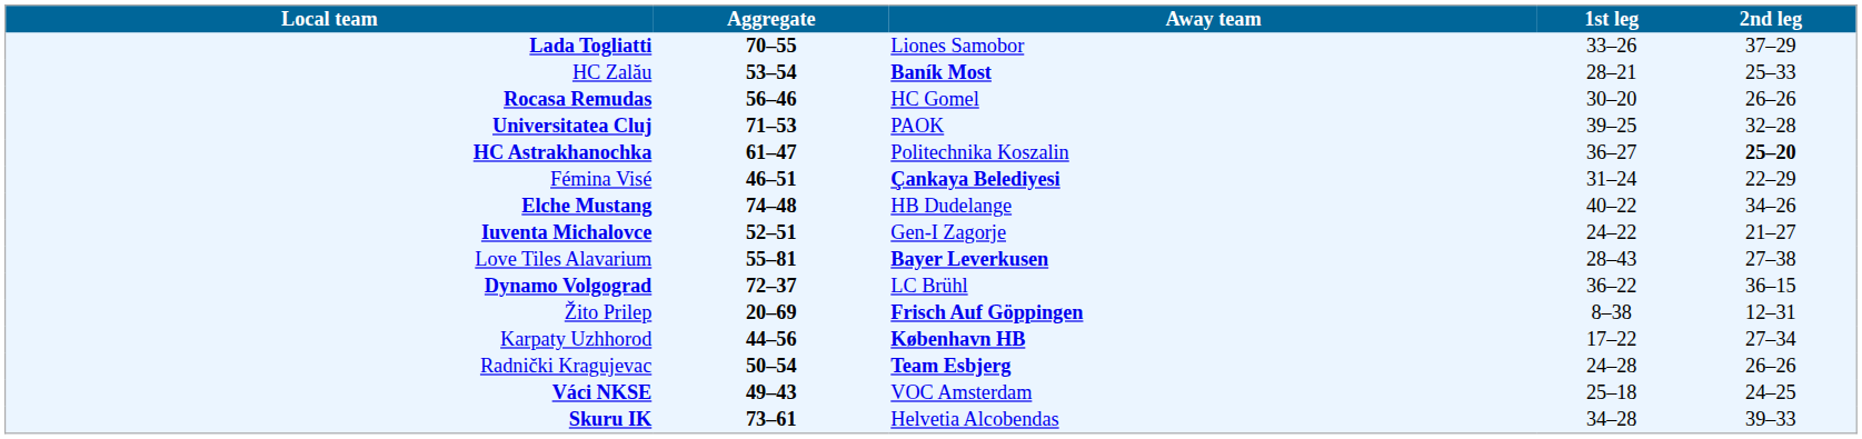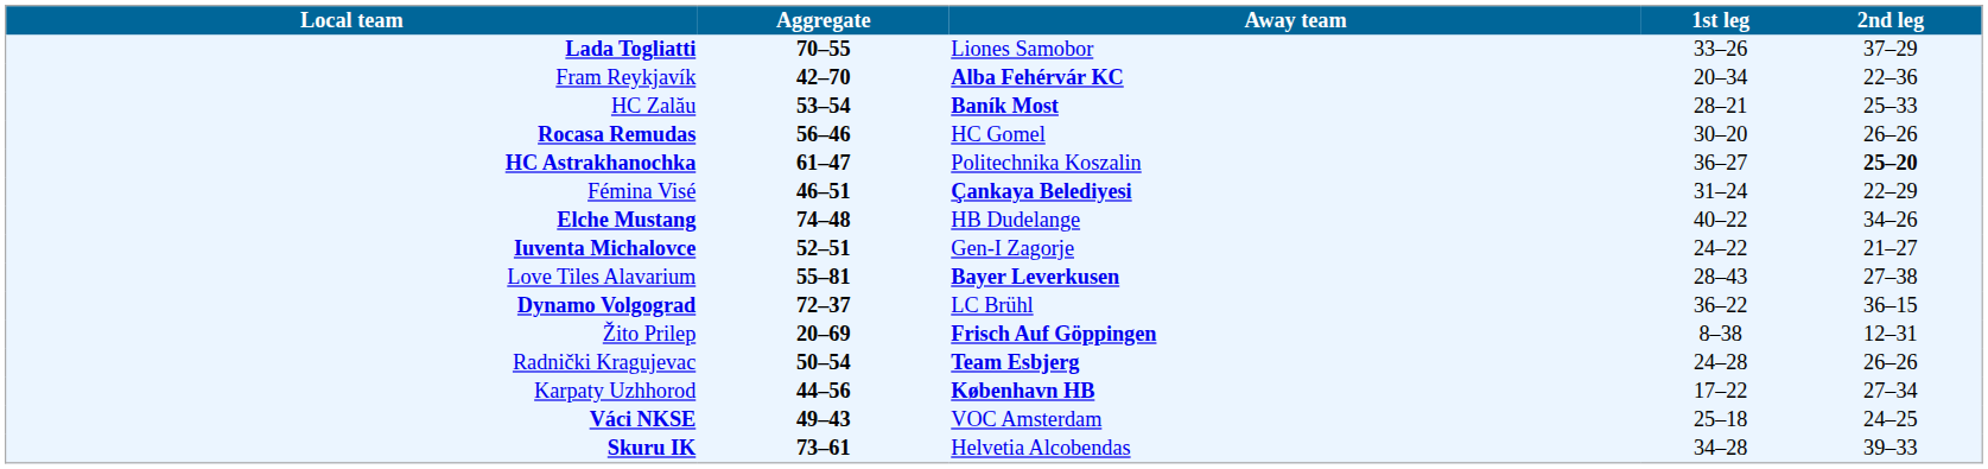+ row: Fram Reykjavík | 42–70 | Alba Fehérvár KC | 20–34 | 22–36
- row: Universitatea Cluj | 71–53 | PAOK | 39–25 | 32–28
rows swapped: Karpaty Uzhhorod <-> Radnički Kragujevac
